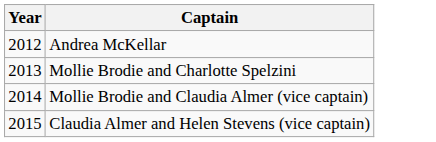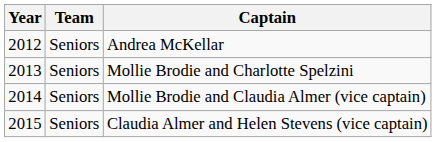+ column: Team | Seniors | Seniors | Seniors | Seniors
